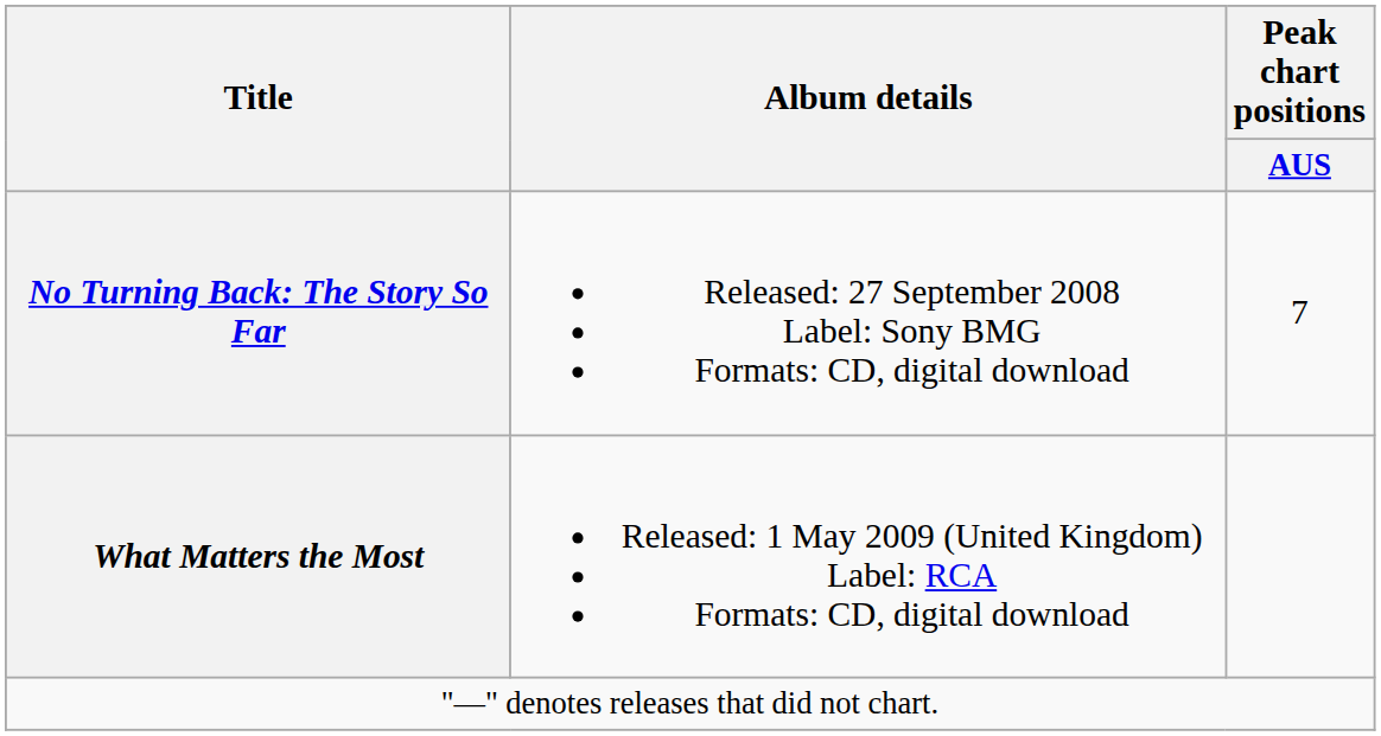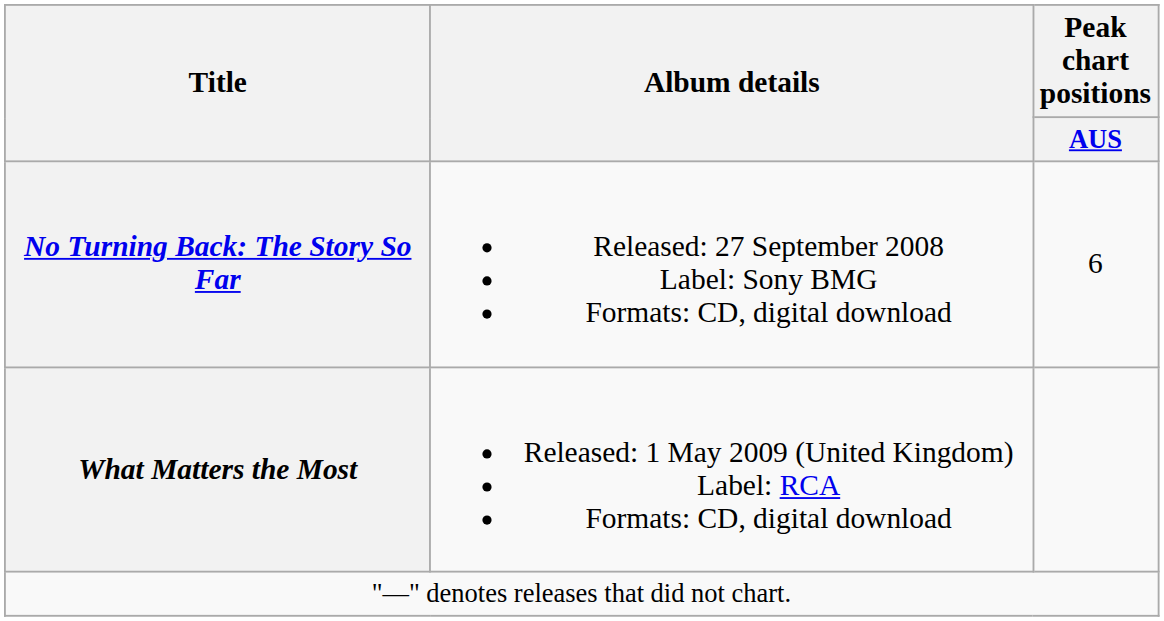No Turning Back: The Story So Far | Peak chart positions / AUS: 7 -> 6
